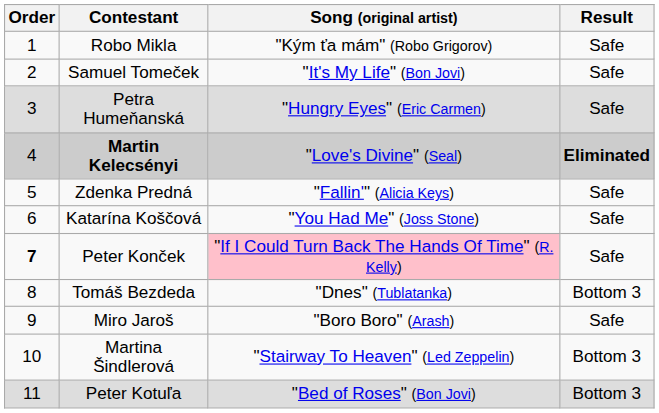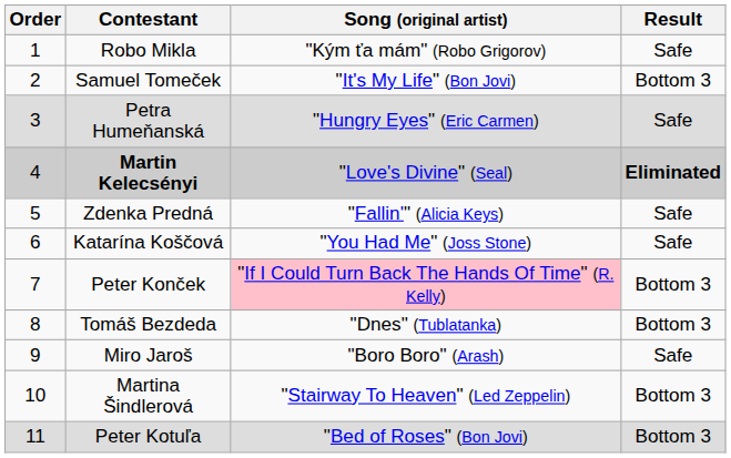Samuel Tomeček | Result: Safe -> Bottom 3
Peter Konček | Order: bold -> normal
Peter Konček | Result: Safe -> Bottom 3
